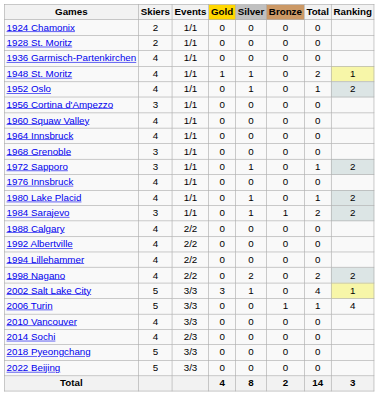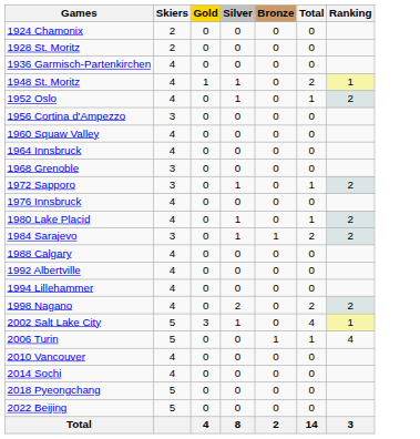- column: Events | 1/1 | 1/1 | 1/1 | 1/1 | 1/1 | 1/1 | 1/1 | 1/1 | 1/1 | 1/1 | 1/1 | 1/1 | 1/1 | 2/2 | 2/2 | 2/2 | 2/2 | 3/3 | 3/3 | 3/3 | 2/3 | 3/3 | 3/3
